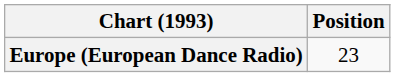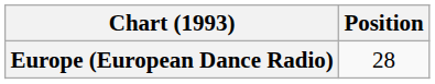Europe (European Dance Radio) | Position: 23 -> 28
